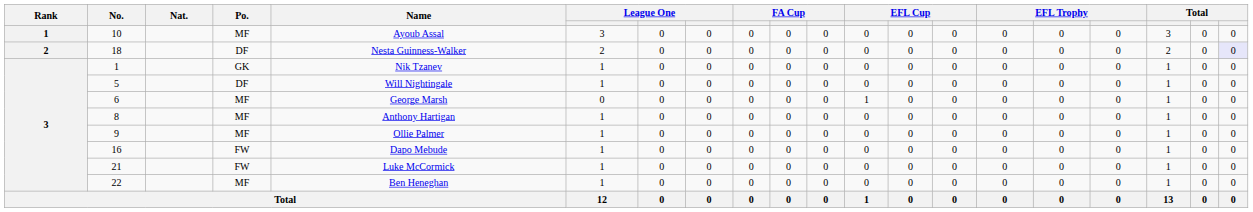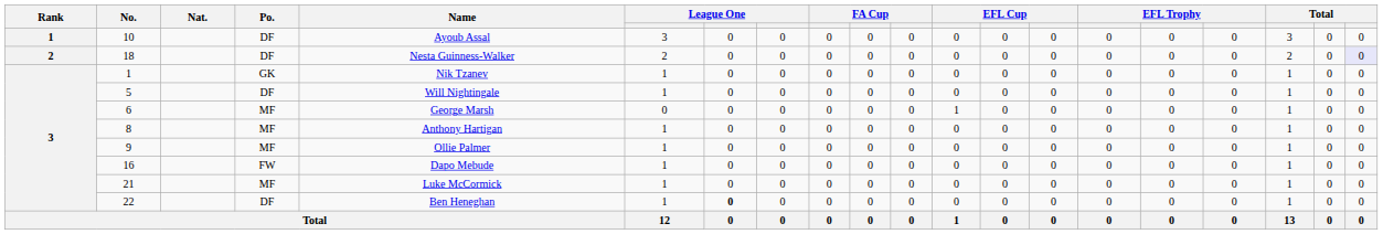10 | Po.: MF -> DF
21 | Po.: FW -> MF
22 | Po.: MF -> DF
22 | column 7: normal -> bold
